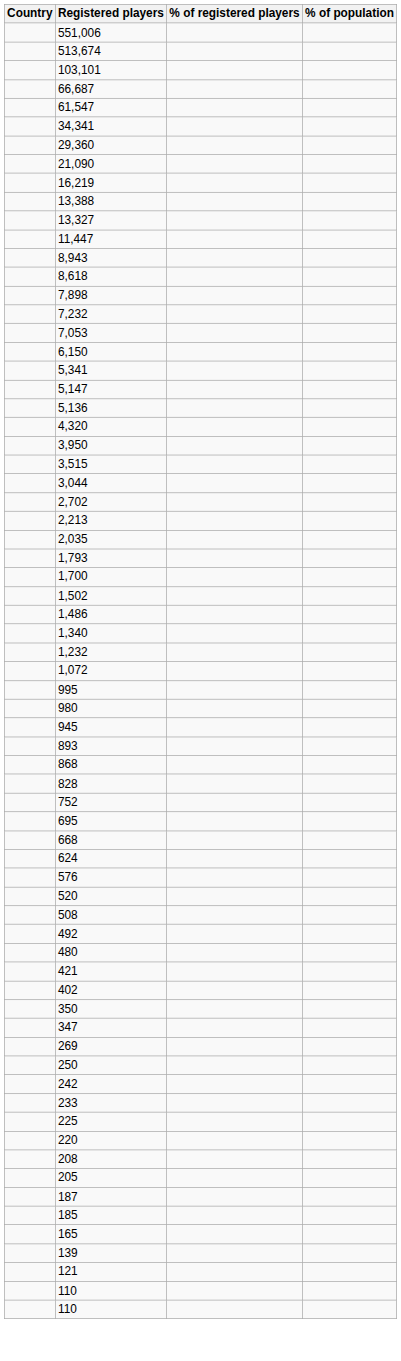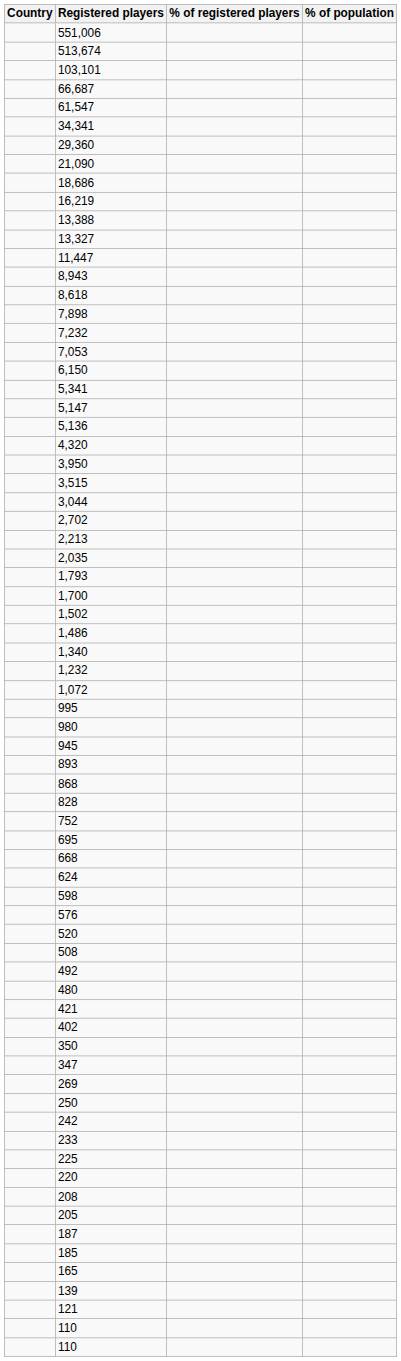+ row: 18,686
+ row: 598
